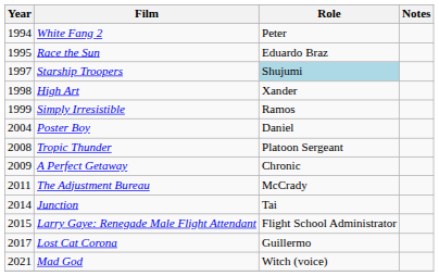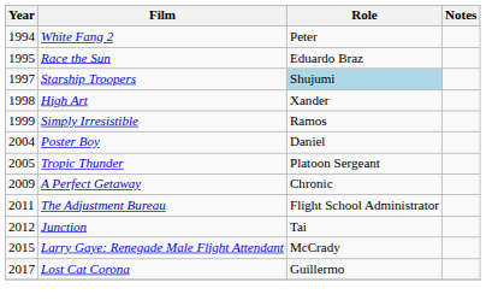Tropic Thunder | Year: 2008 -> 2005
The Adjustment Bureau | Role: McCrady -> Flight School Administrator
Junction | Year: 2014 -> 2012
Larry Gaye: Renegade Male Flight Attendant | Role: Flight School Administrator -> McCrady
- row: 2021 | Mad God | Witch (voice)
